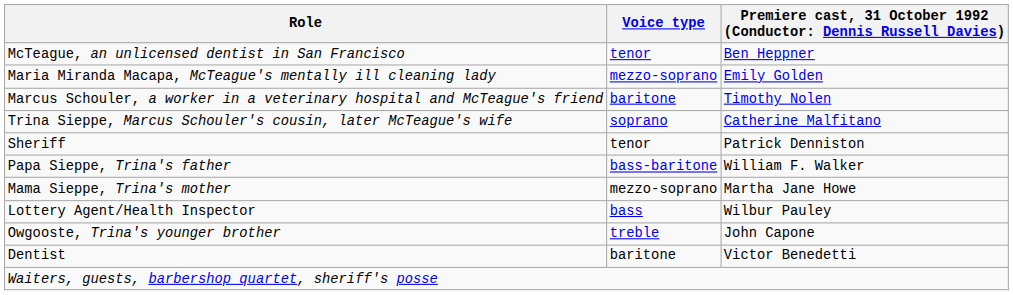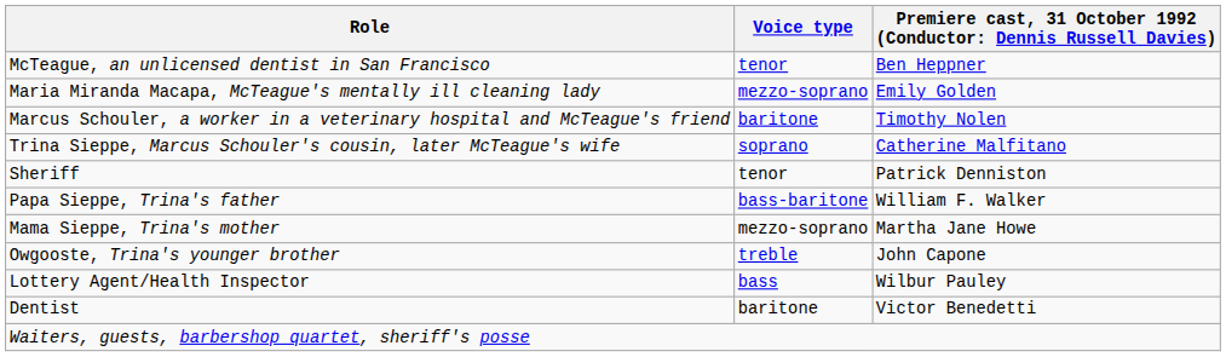rows swapped: Owgooste, Trina's younger brother <-> Lottery Agent/Health Inspector
